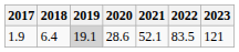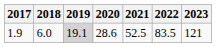1.9 | 2018: 6.4 -> 6.0
1.9 | 2021: 52.1 -> 52.5
